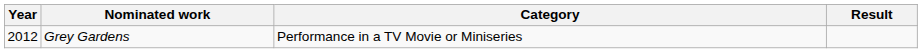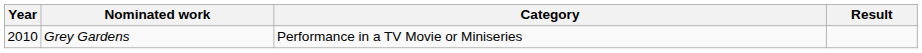Grey Gardens | Year: 2012 -> 2010
